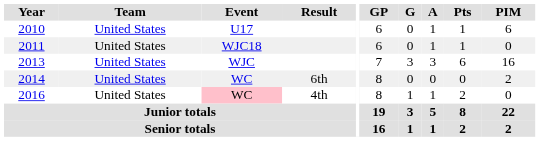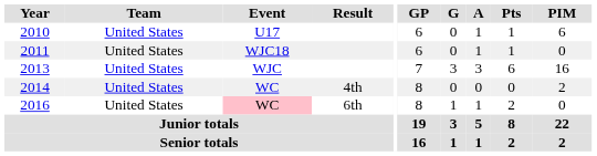2014 | Result: 6th -> 4th
2016 | Result: 4th -> 6th
